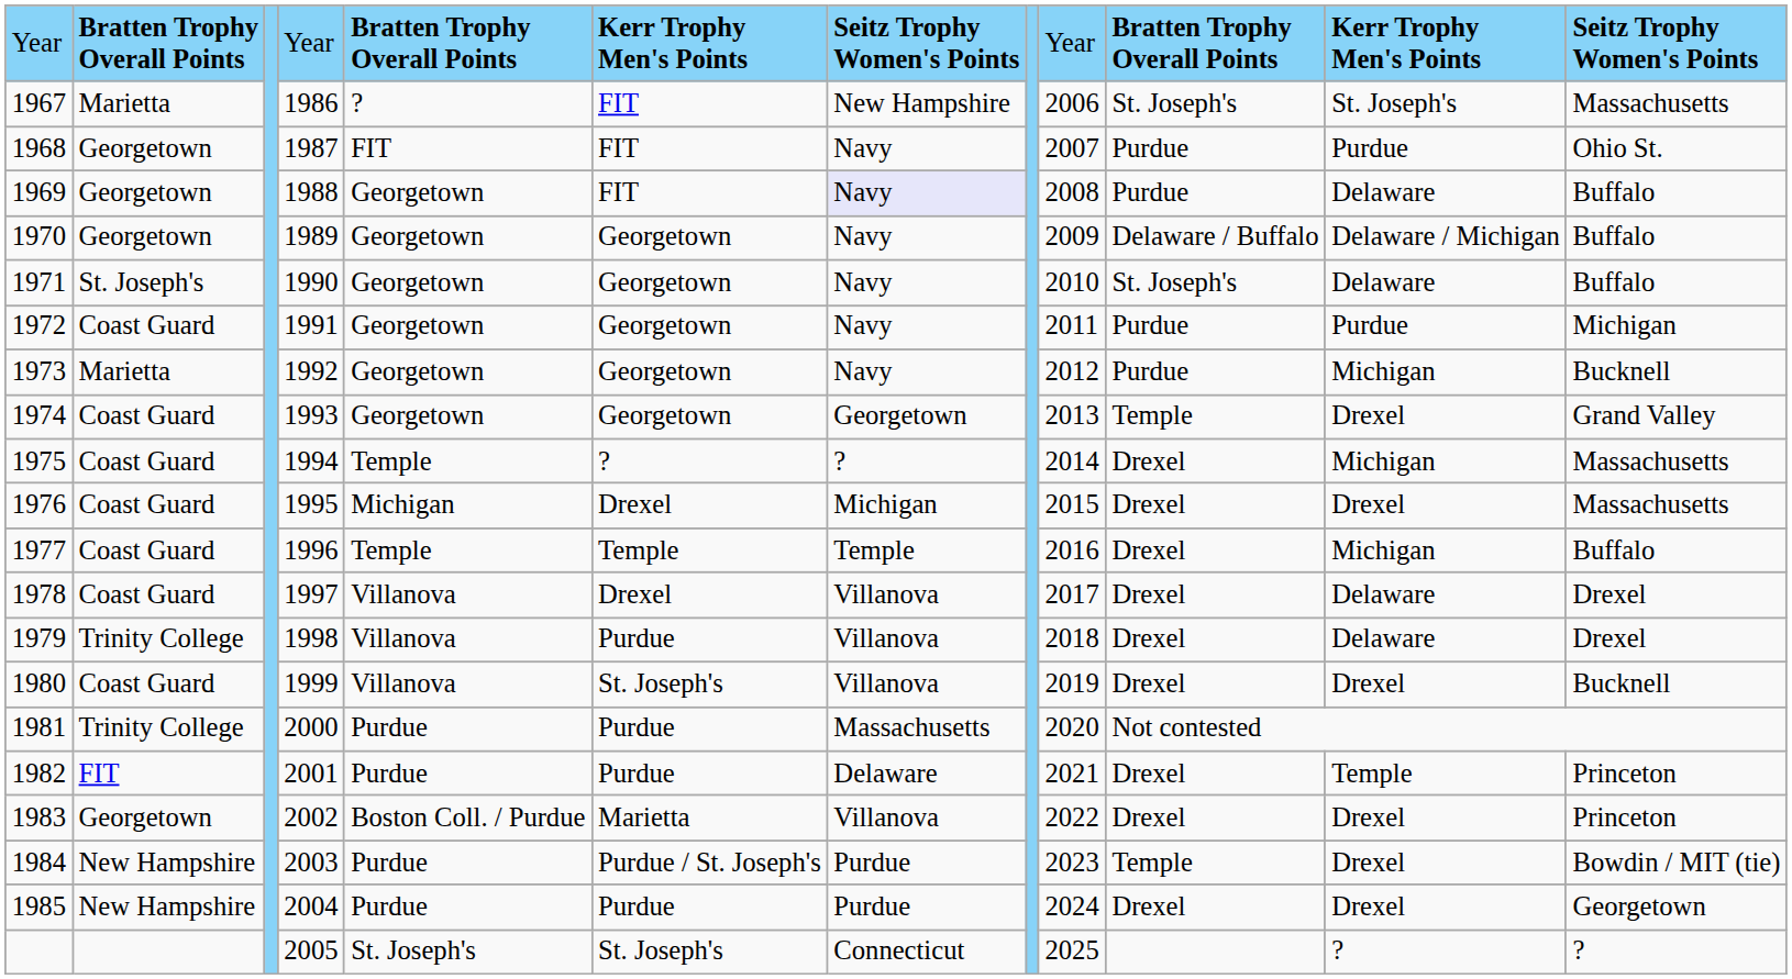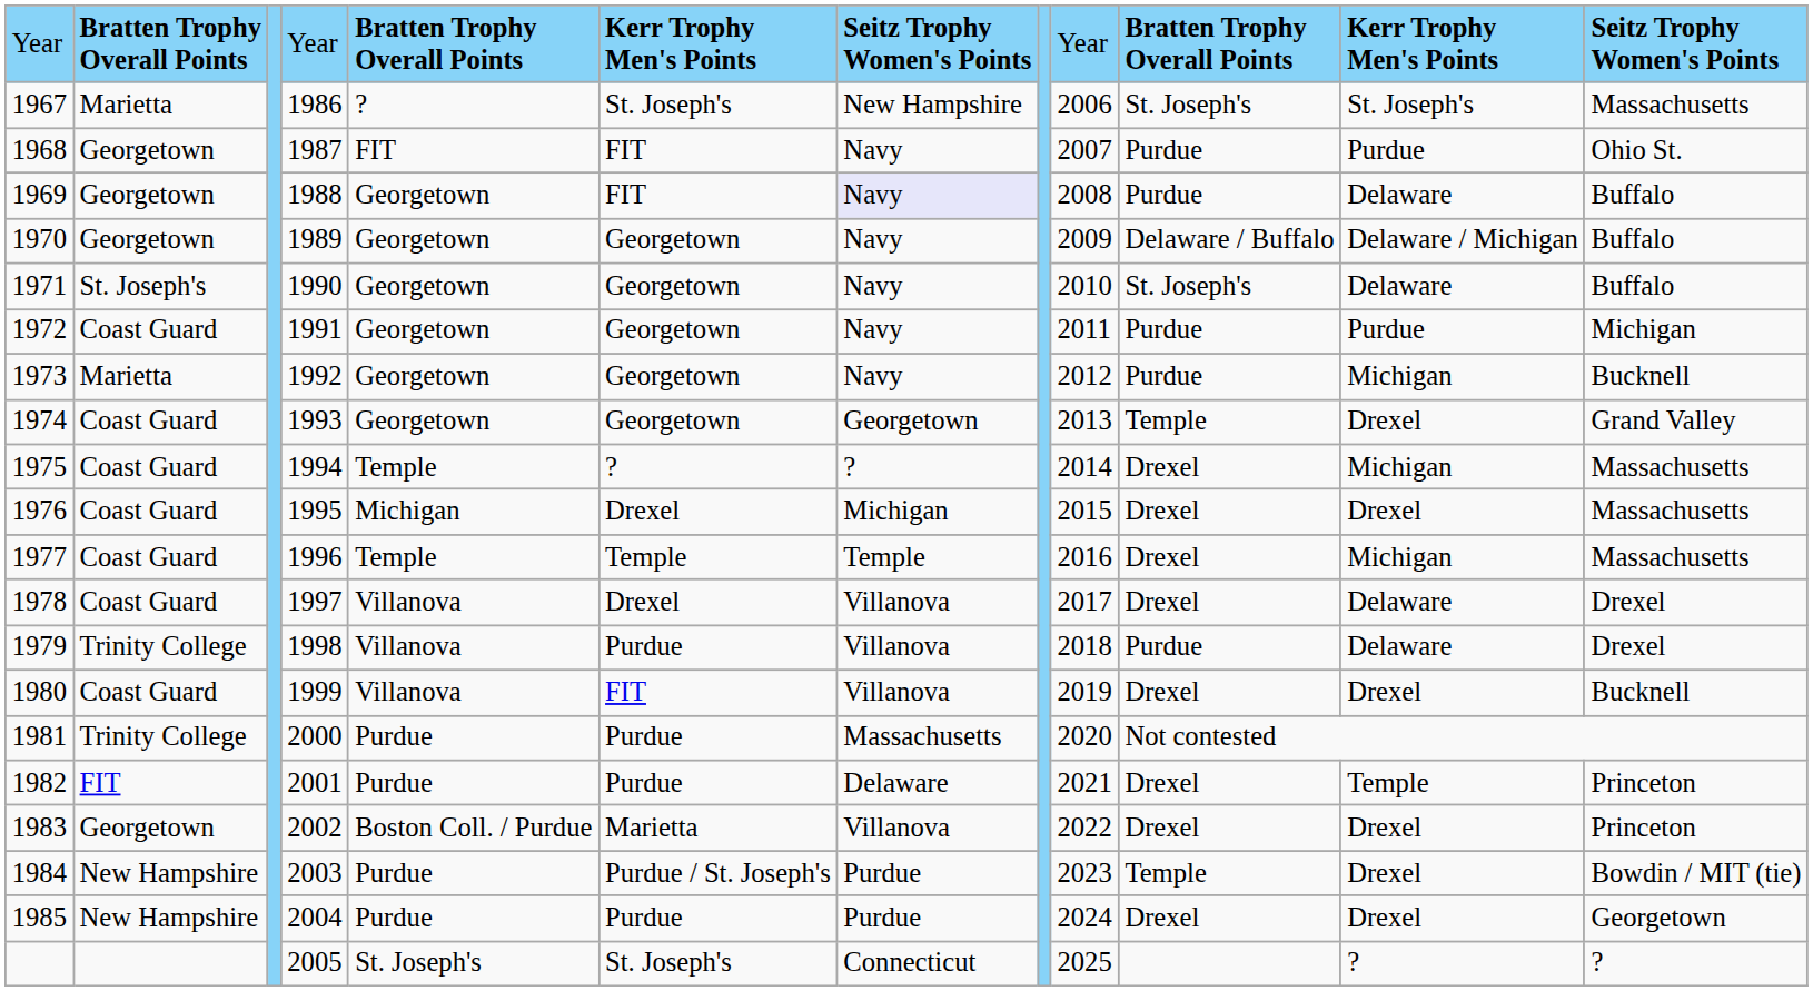1967 | column 6: FIT -> St. Joseph's
1977 | column 12: Buffalo -> Massachusetts
1979 | column 10: Drexel -> Purdue
1980 | column 6: St. Joseph's -> FIT
